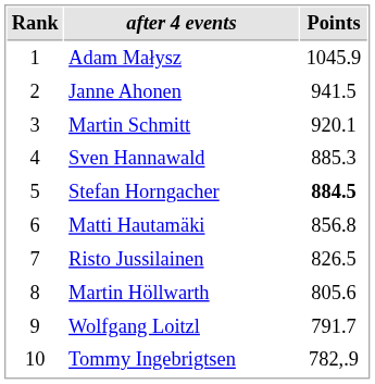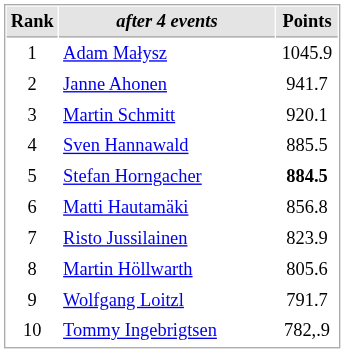Janne Ahonen | Points: 941.5 -> 941.7
Sven Hannawald | Points: 885.3 -> 885.5
Risto Jussilainen | Points: 826.5 -> 823.9
